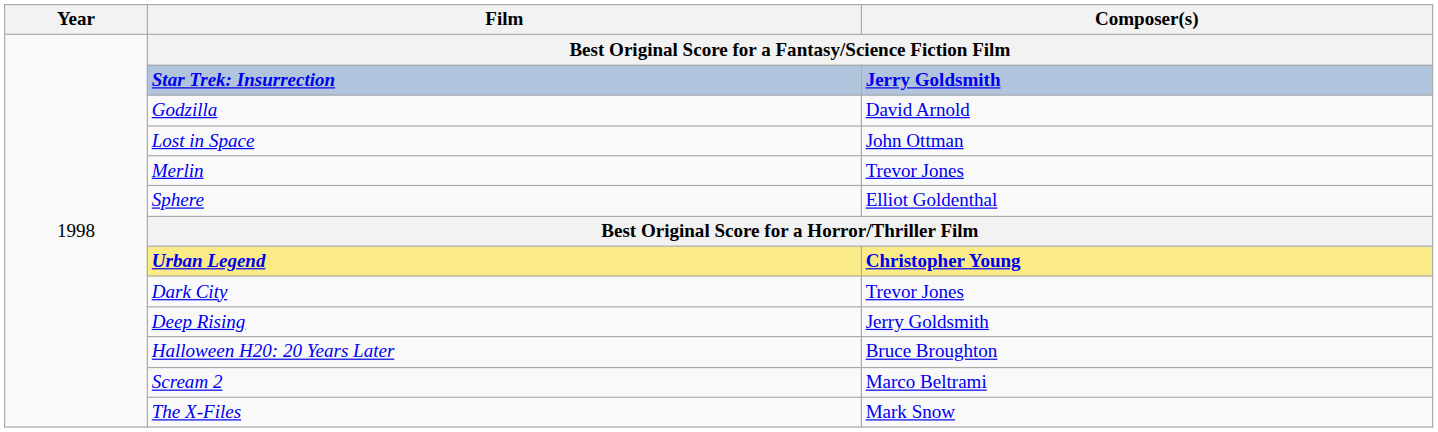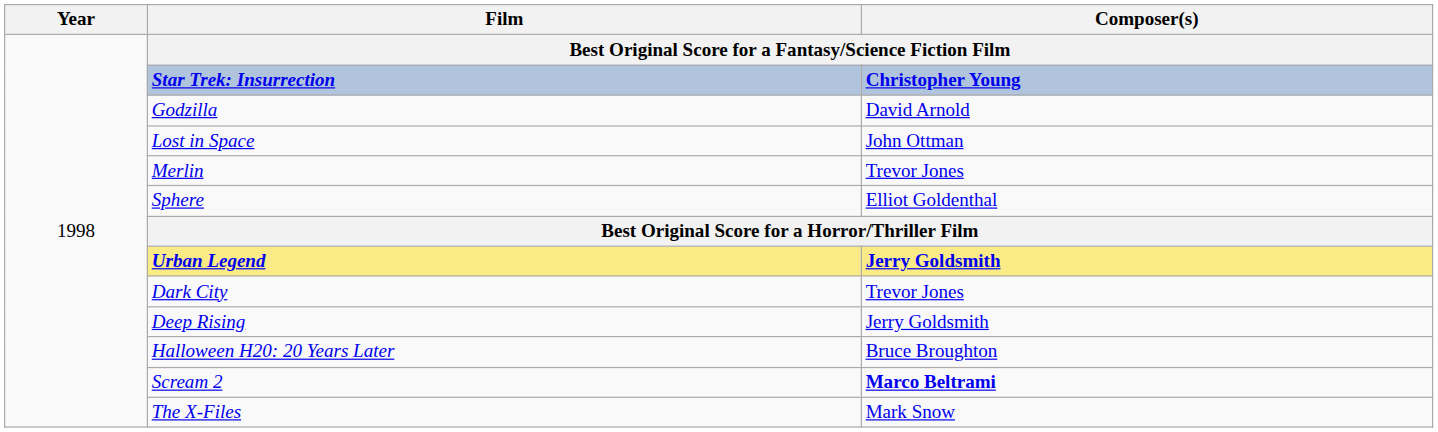Star Trek: Insurrection | Composer(s): Jerry Goldsmith -> Christopher Young
Urban Legend | Composer(s): Christopher Young -> Jerry Goldsmith
Scream 2 | Composer(s): normal -> bold
